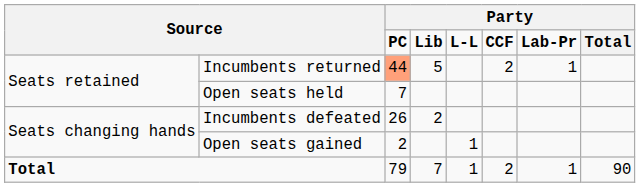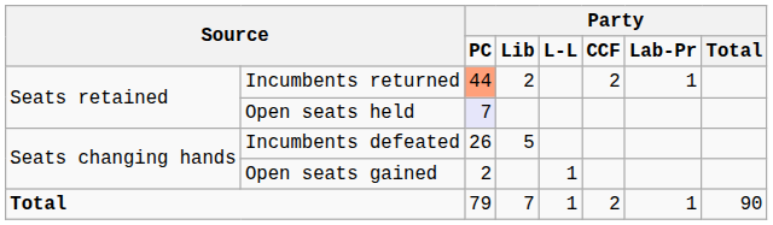Incumbents returned | column 4: 5 -> 2
Open seats held | column 3: no background -> lavender background
Incumbents defeated | column 4: 2 -> 5
